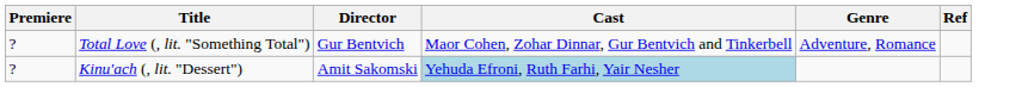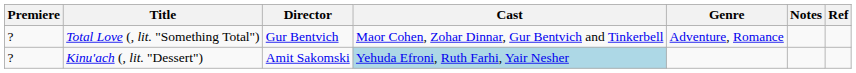+ column: Notes
